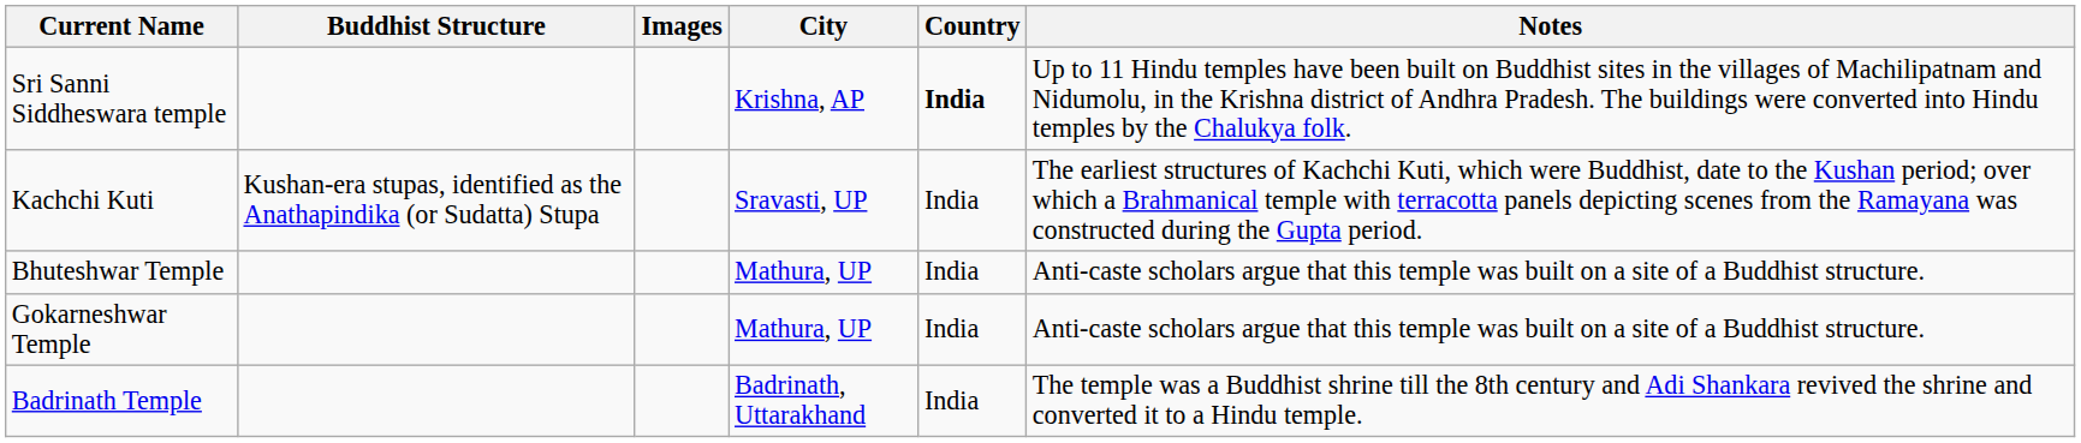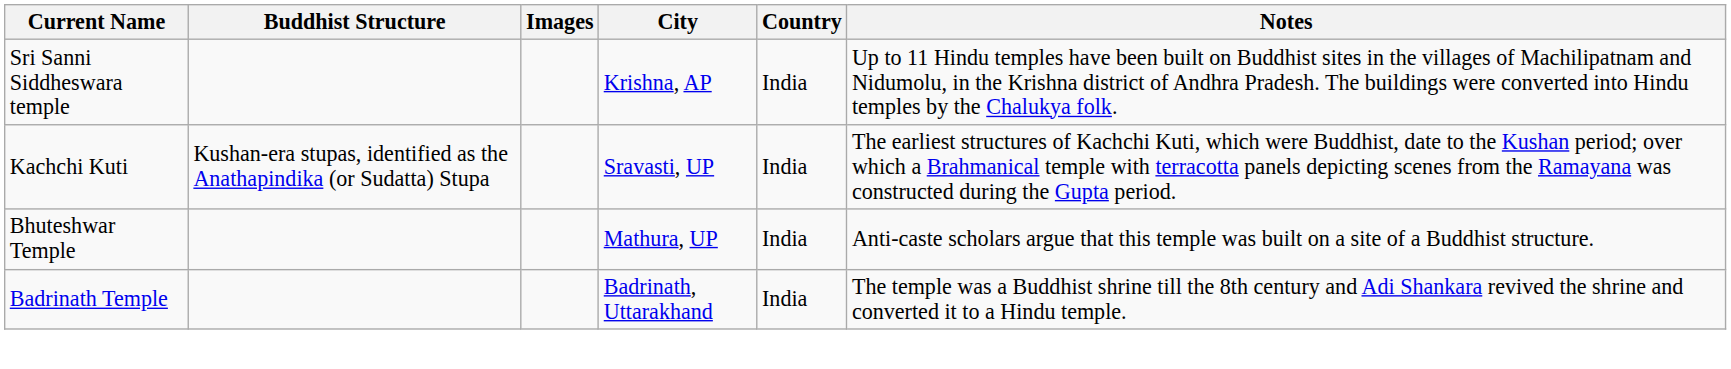Sri Sanni Siddheswara temple | Country: bold -> normal
- row: Gokarneshwar Temple | Mathura, UP | India | Anti-caste scholars argue that this temple was built on a site of a Buddhist structure.
